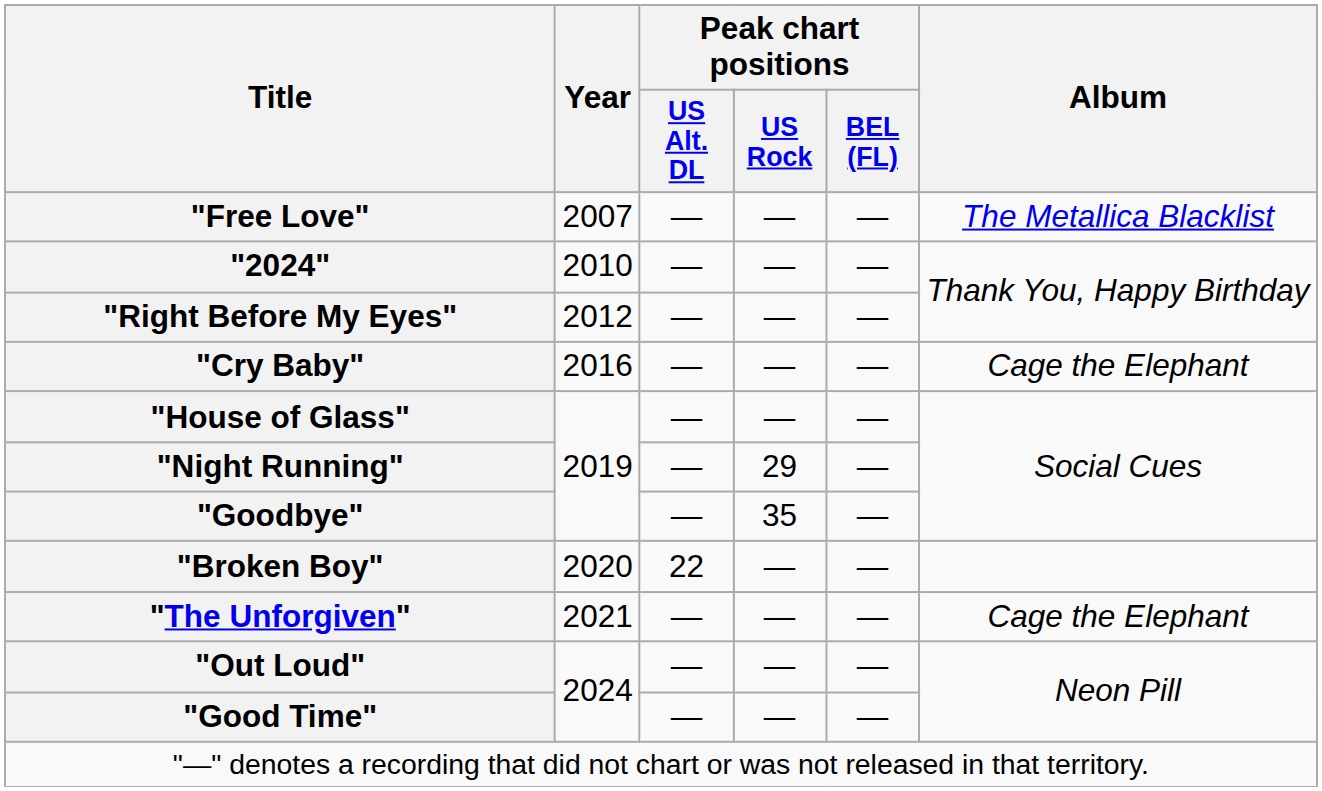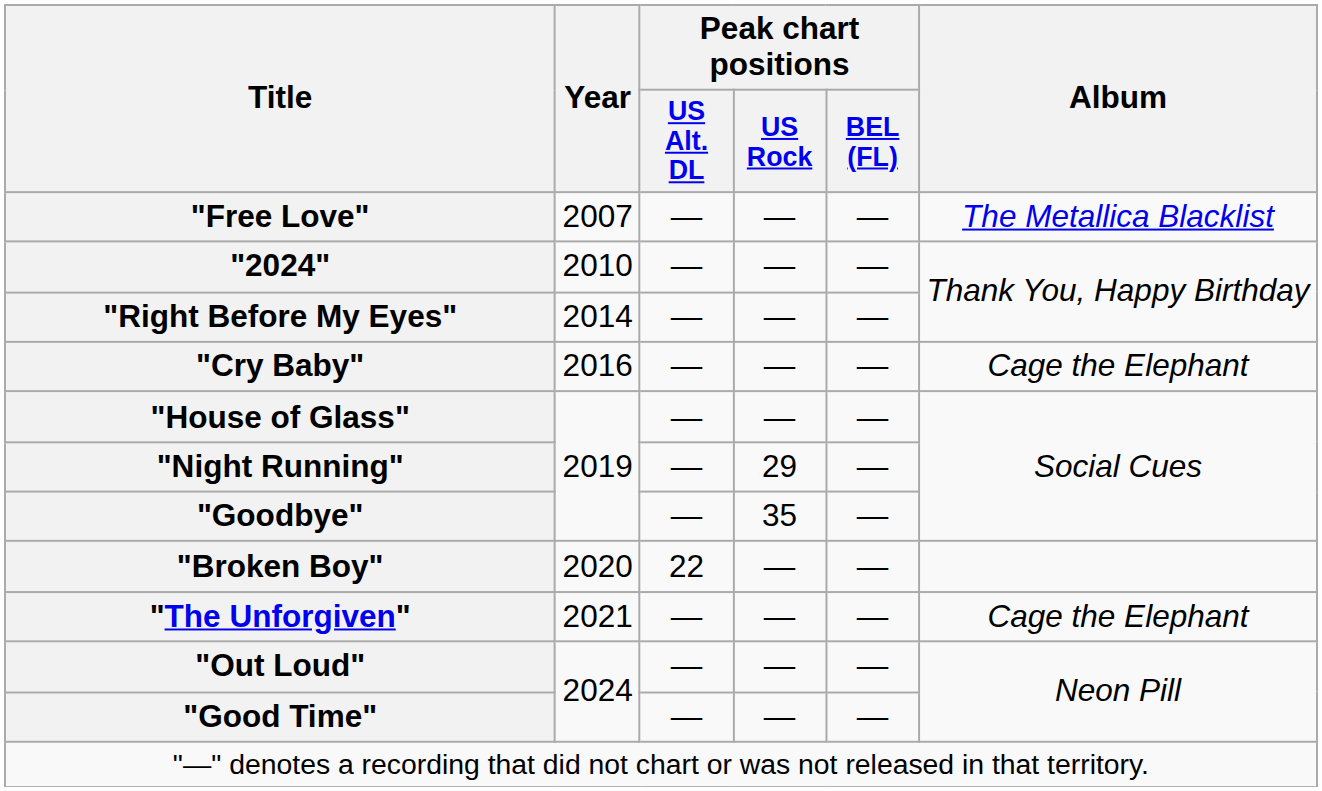"Right Before My Eyes" | Year: 2012 -> 2014
